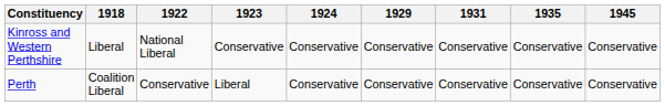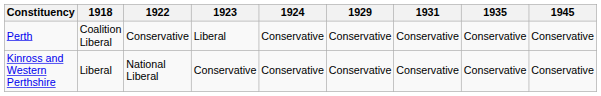rows swapped: Kinross and Western Perthshire <-> Perth
